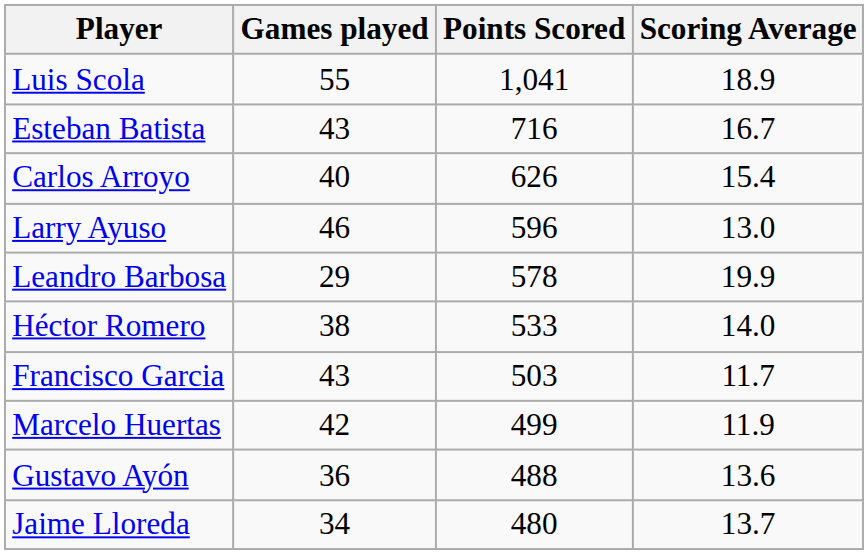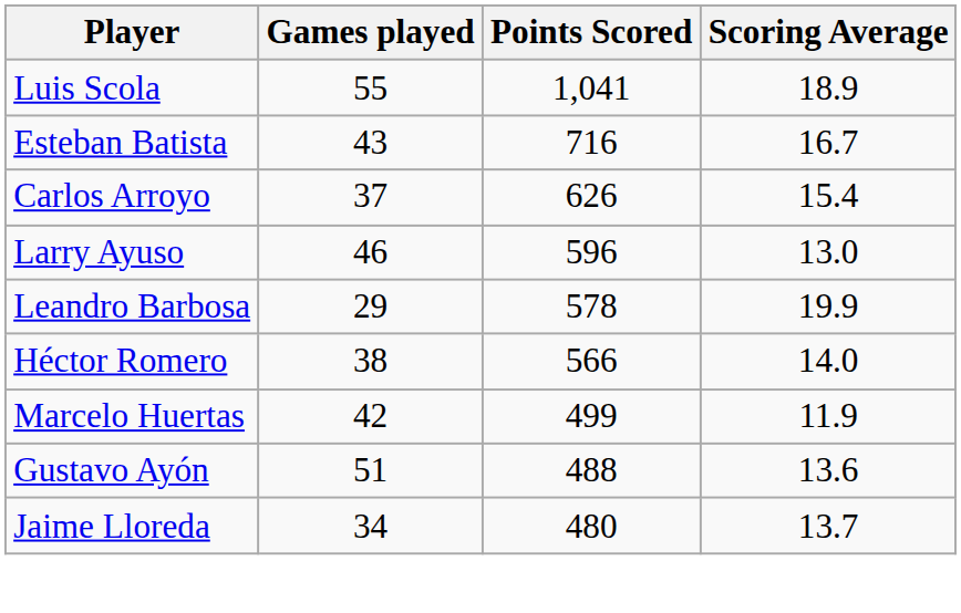Carlos Arroyo | Games played: 40 -> 37
Héctor Romero | Points Scored: 533 -> 566
- row: Francisco Garcia | 43 | 503 | 11.7
Gustavo Ayón | Games played: 36 -> 51
